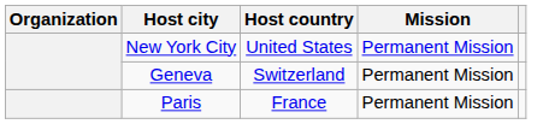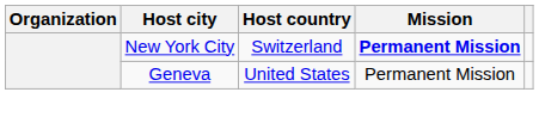New York City | Host country: United States -> Switzerland
New York City | Mission: normal -> bold
Geneva | Host country: Switzerland -> United States
- row: Paris | France | Permanent Mission
